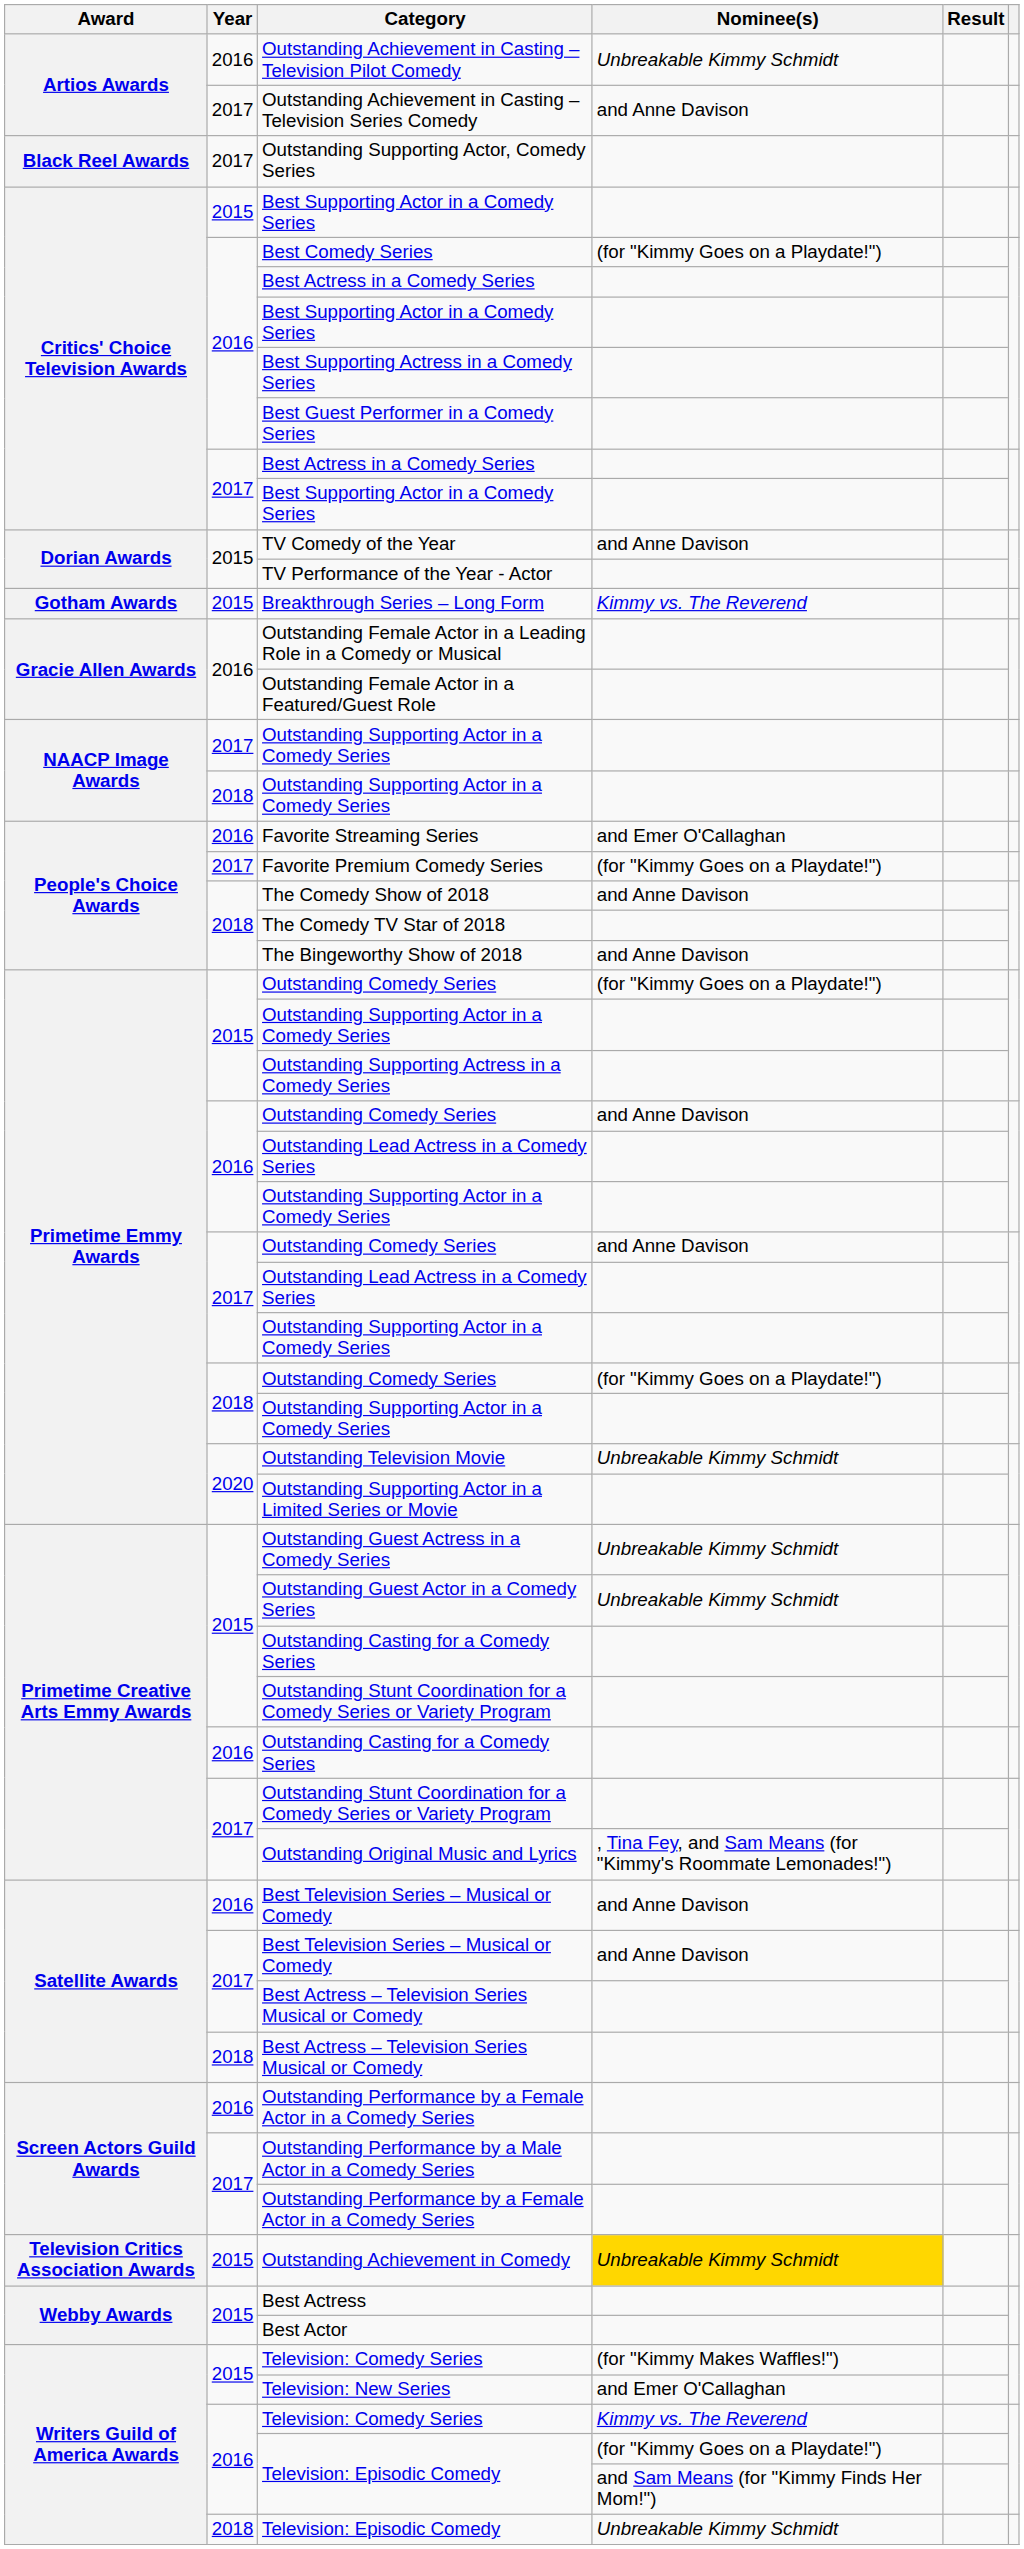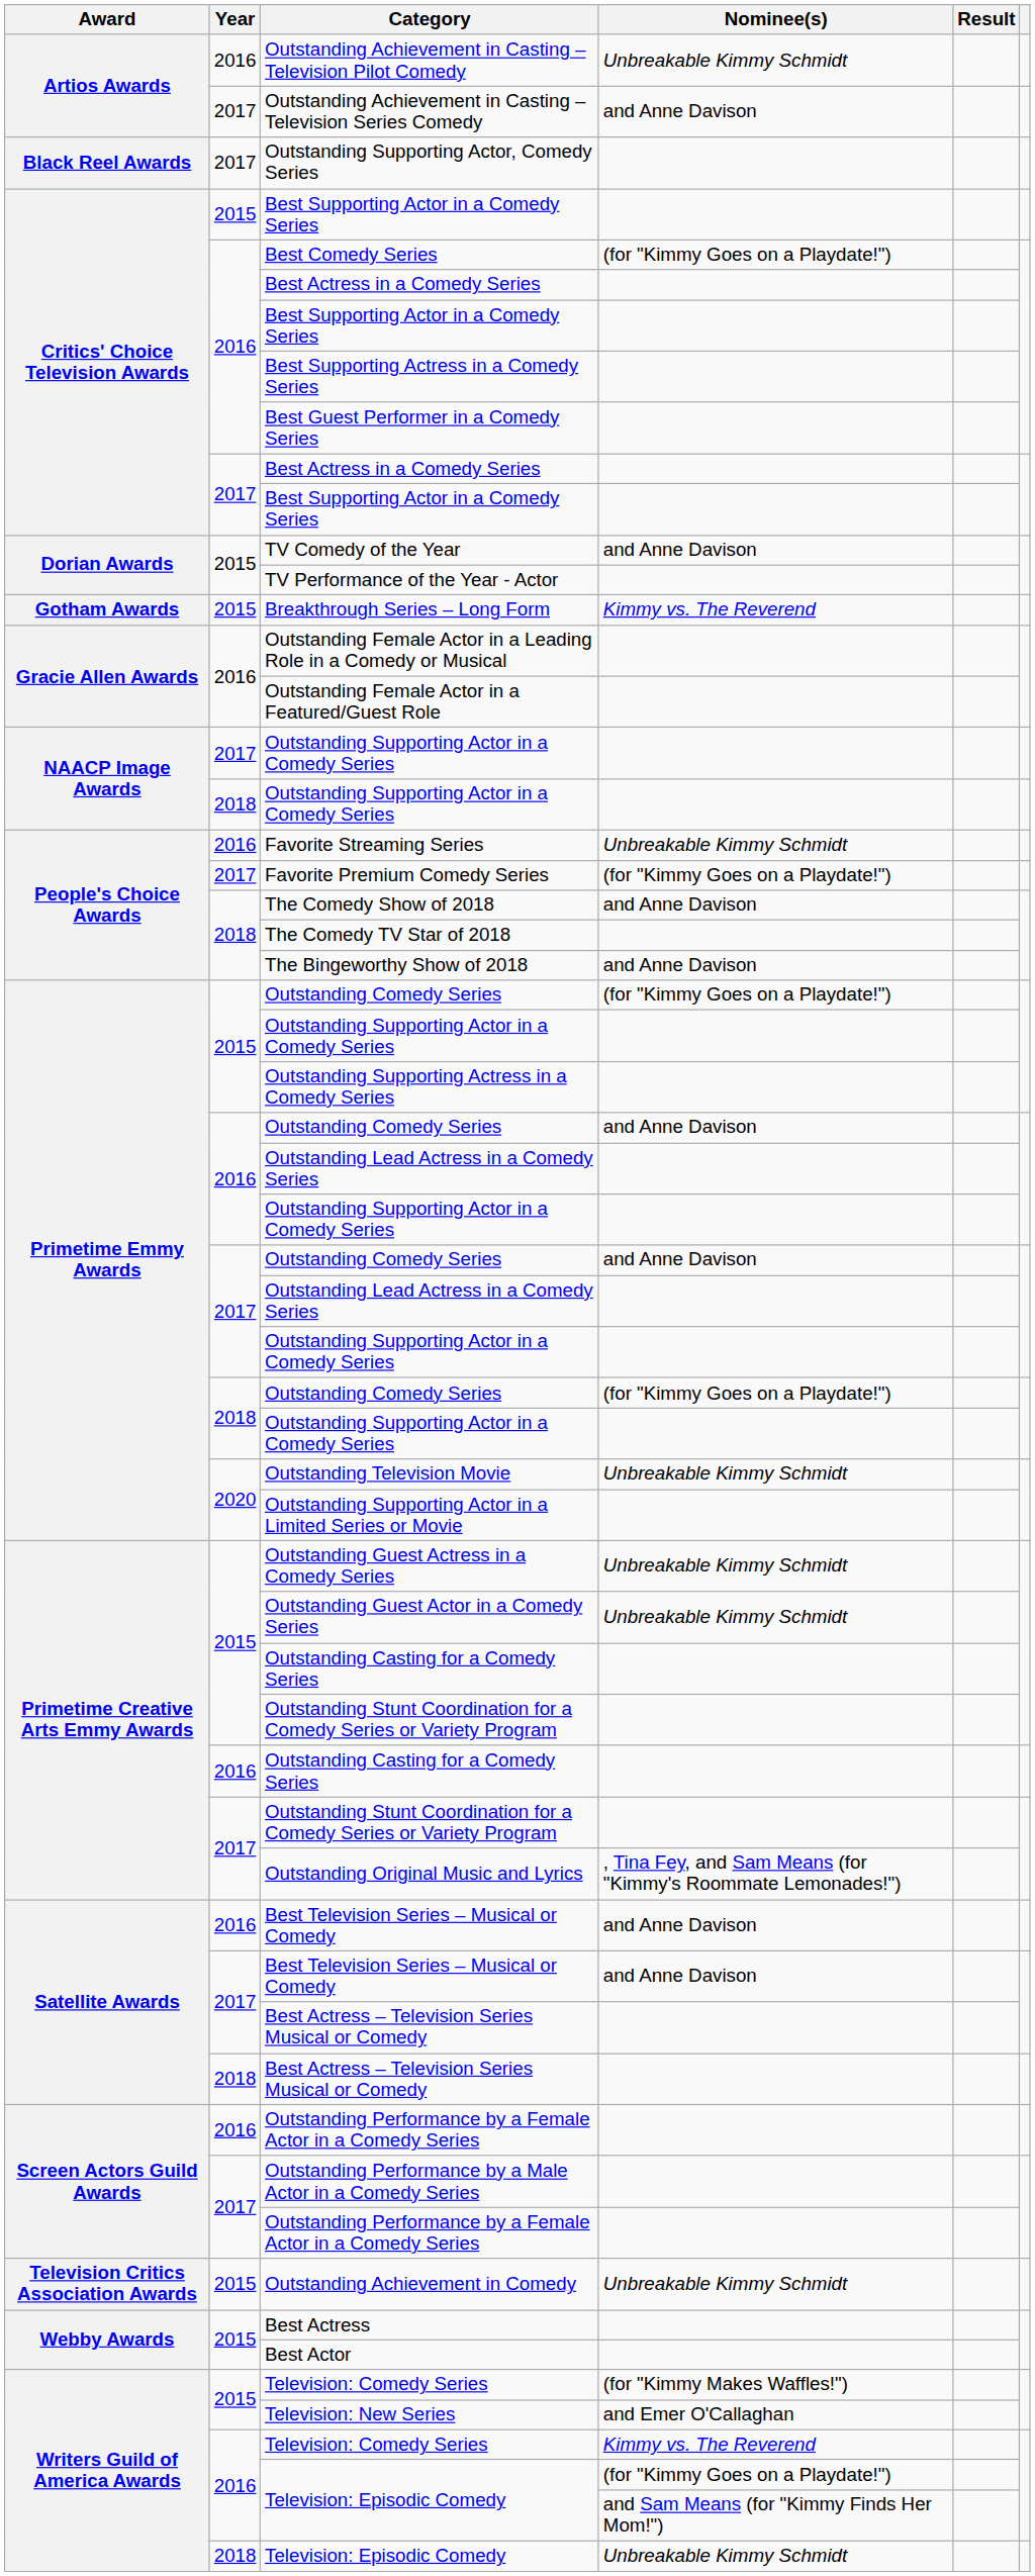Favorite Streaming Series | Nominee(s): and Emer O'Callaghan -> Unbreakable Kimmy Schmidt
Outstanding Achievement in Comedy | Nominee(s): gold background -> no background
